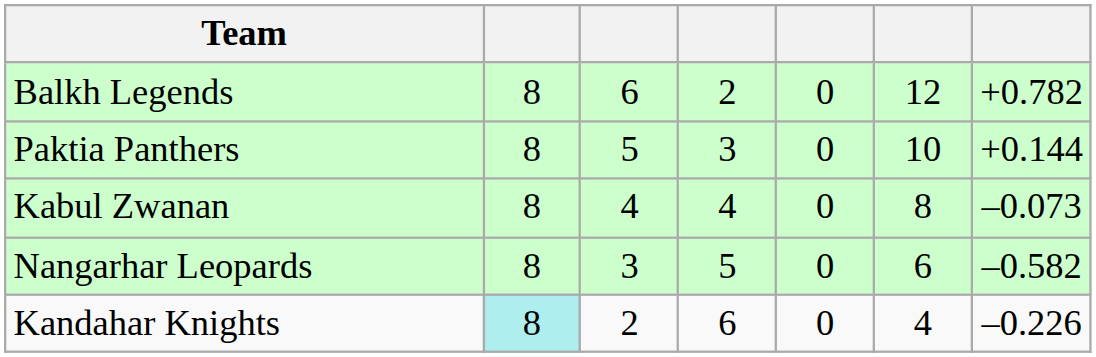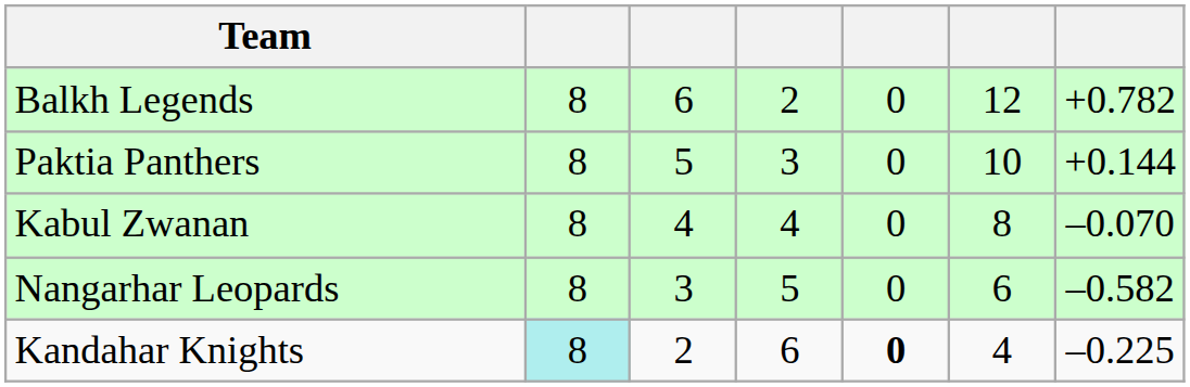Kabul Zwanan | column 7: –0.073 -> –0.070
Kandahar Knights | column 5: normal -> bold
Kandahar Knights | column 7: –0.226 -> –0.225
